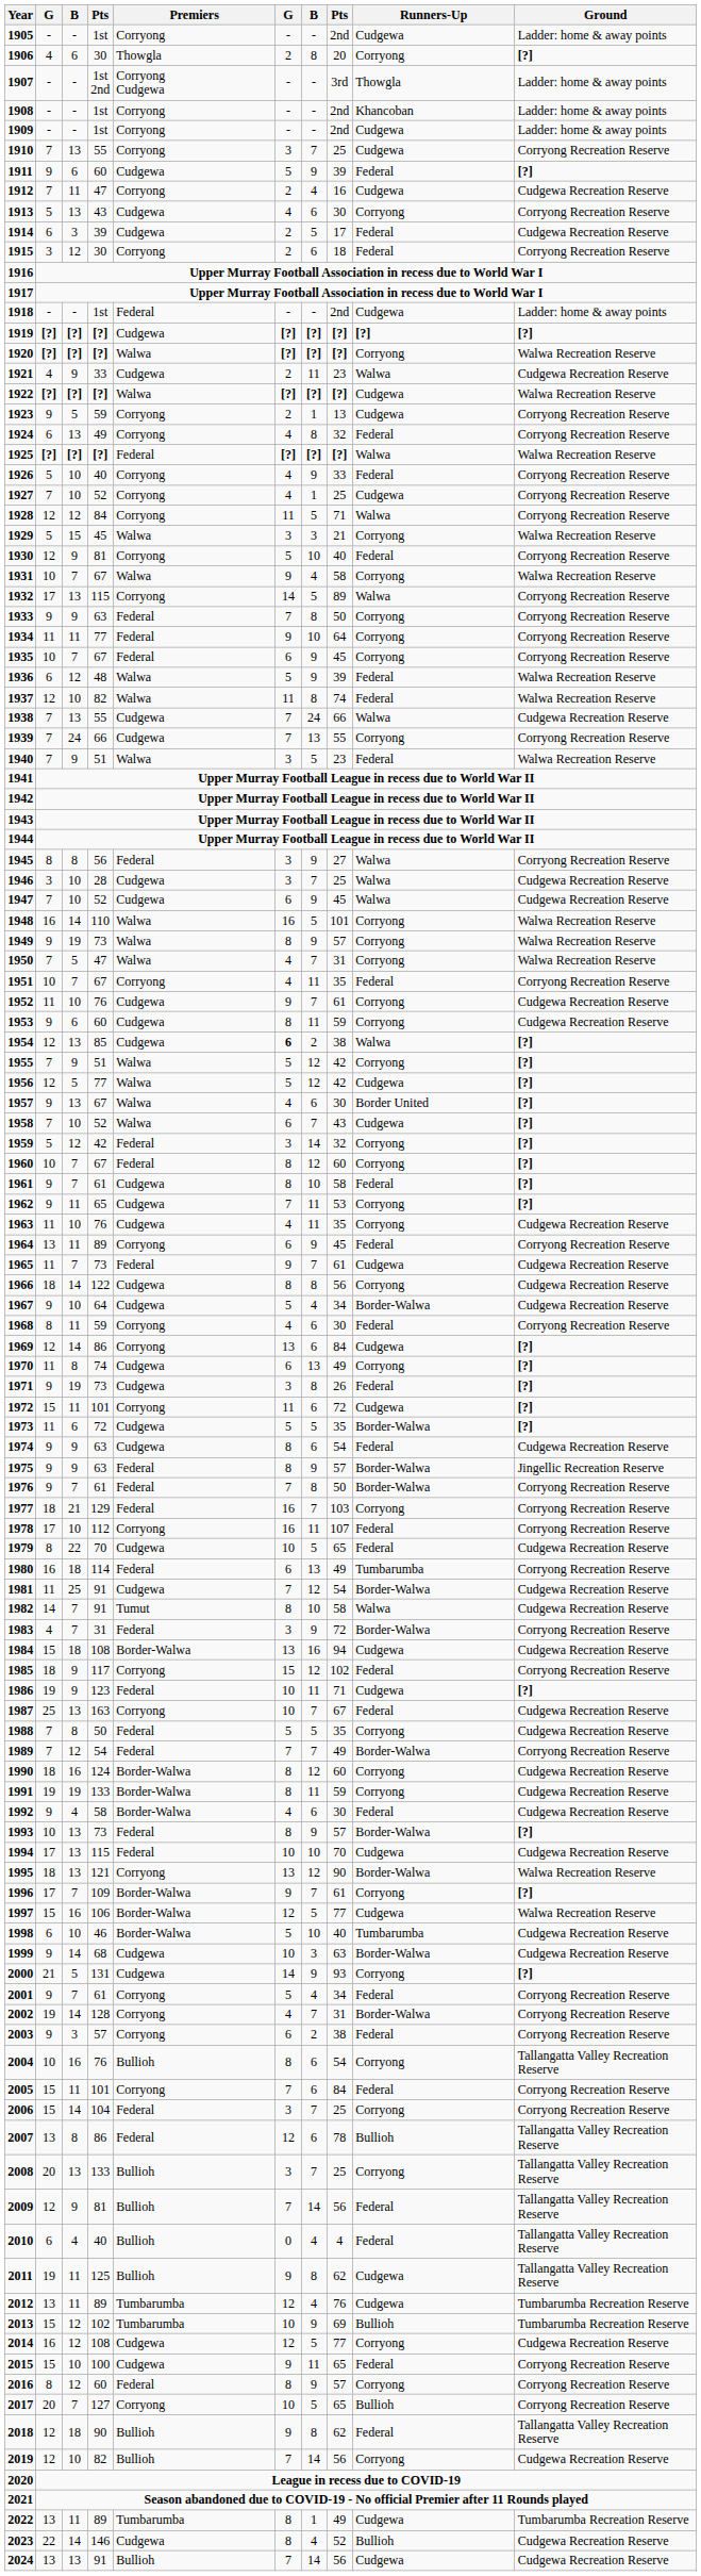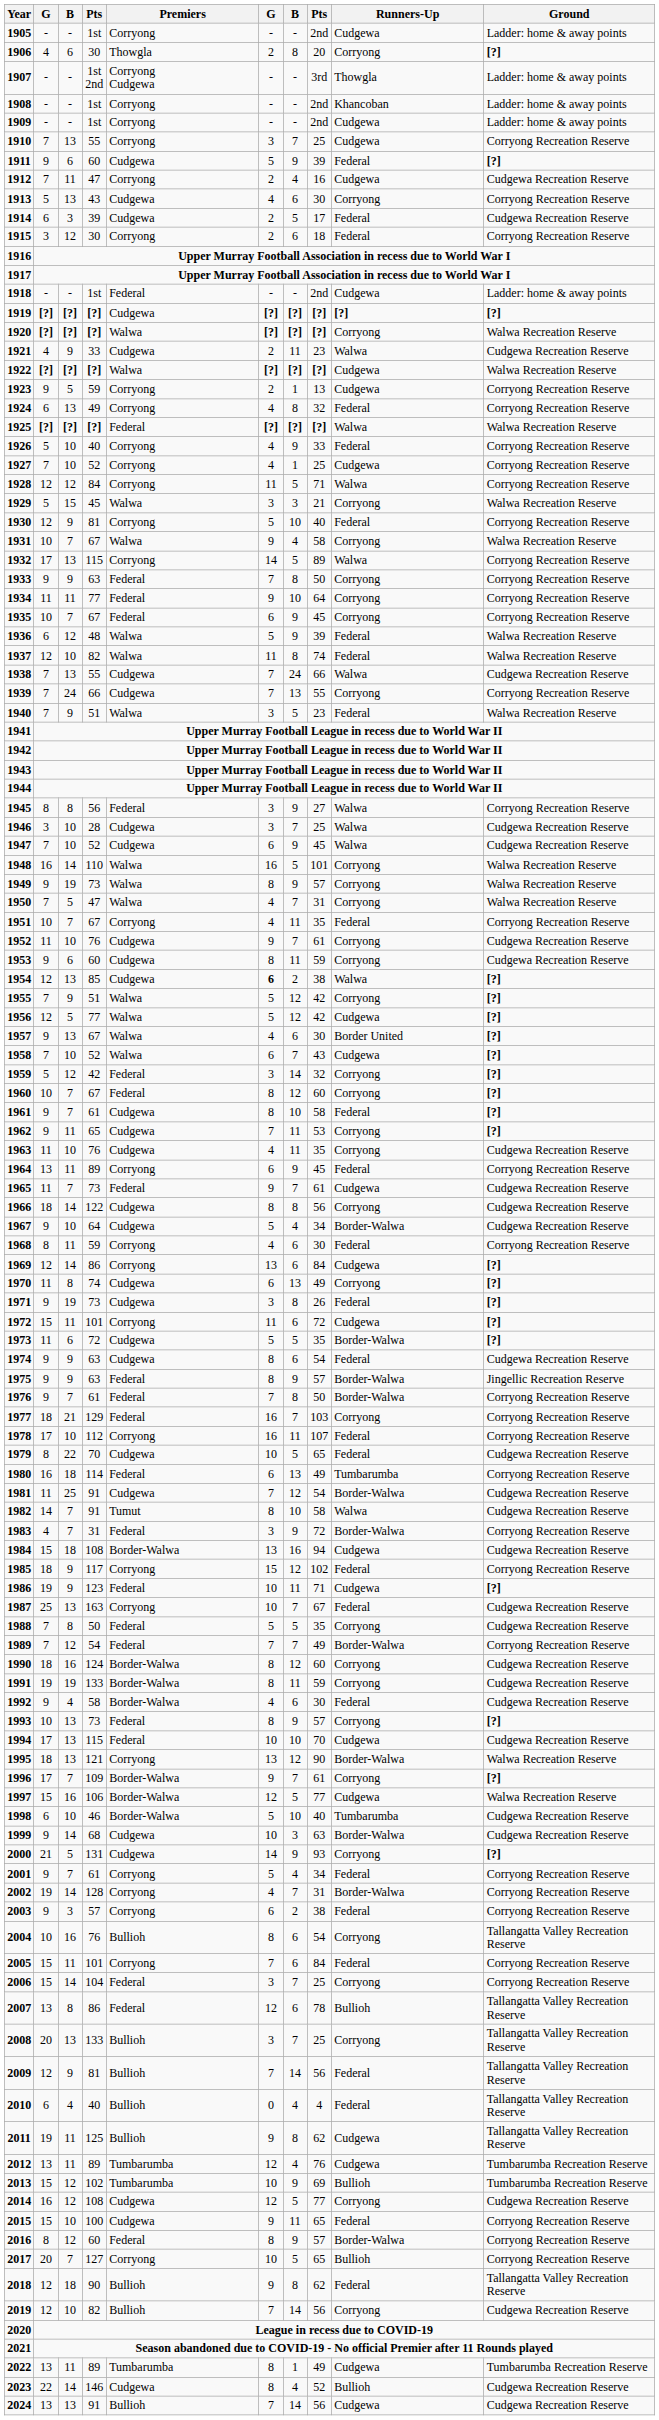1993 | Runners-Up: Border-Walwa -> Corryong
2016 | Runners-Up: Corryong -> Border-Walwa
